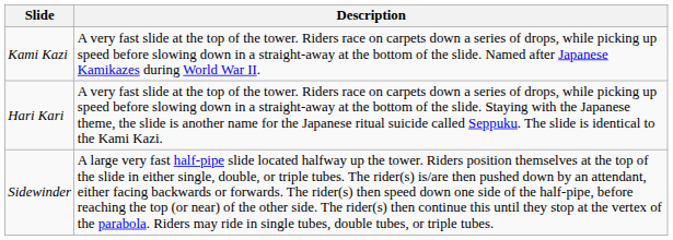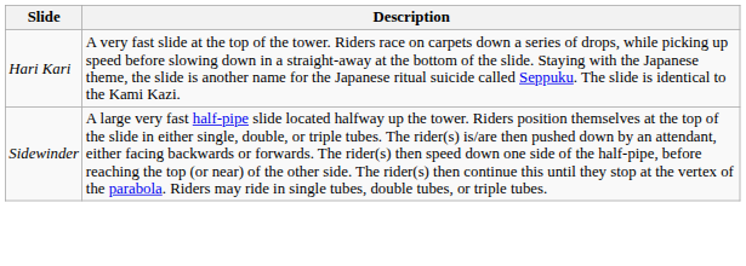- row: Kami Kazi | A very fast slide at the top of the tower. Riders race on carpets down a series of drops, while picking up speed before slowing down in a straight-away at the bottom of the slide. Named after Japanese Kamikazes during World War II.
